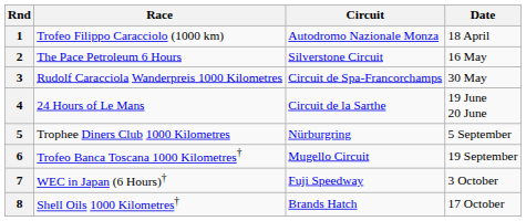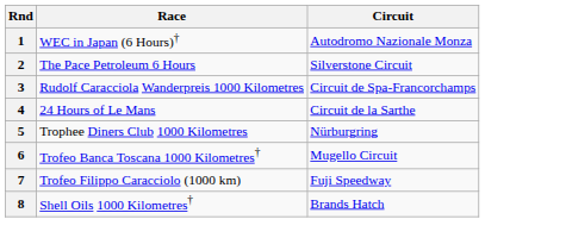- column: Date | 18 April | 16 May | 30 May | 19 June 20 June | 5 September | 19 September | 3 October | 17 October
1 | Race: Trofeo Filippo Caracciolo (1000 km) -> WEC in Japan (6 Hours)†
7 | Race: WEC in Japan (6 Hours)† -> Trofeo Filippo Caracciolo (1000 km)
